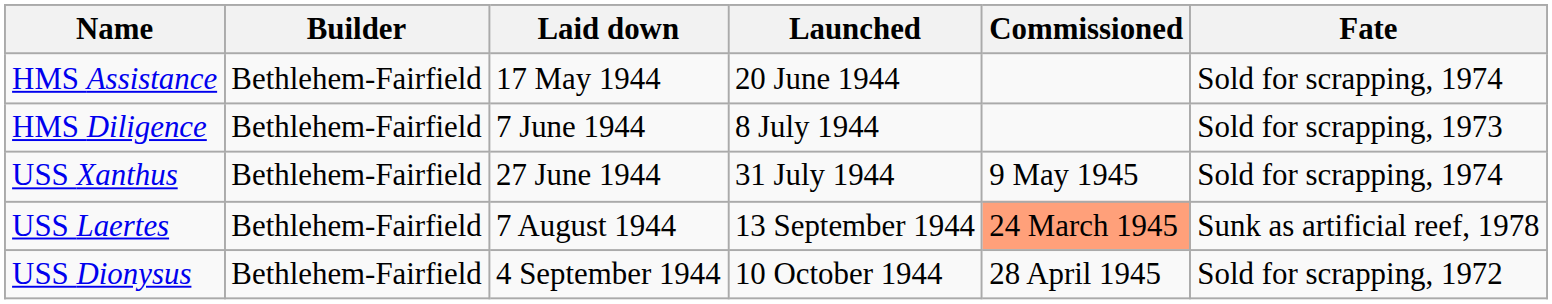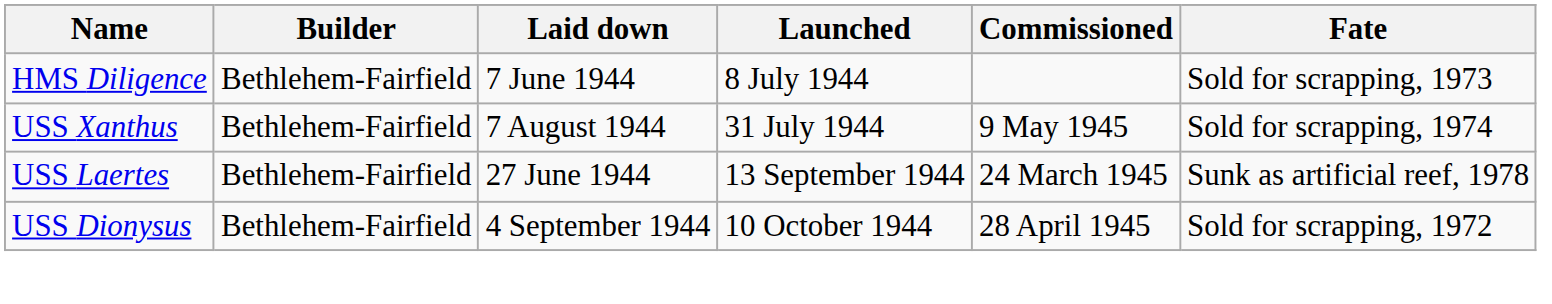- row: HMS Assistance | Bethlehem-Fairfield | 17 May 1944 | 20 June 1944 | Sold for scrapping, 1974
USS Xanthus | Laid down: 27 June 1944 -> 7 August 1944
USS Laertes | Laid down: 7 August 1944 -> 27 June 1944
USS Laertes | Commissioned: lightsalmon background -> no background
